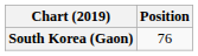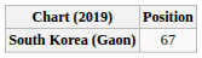South Korea (Gaon) | Position: 76 -> 67
